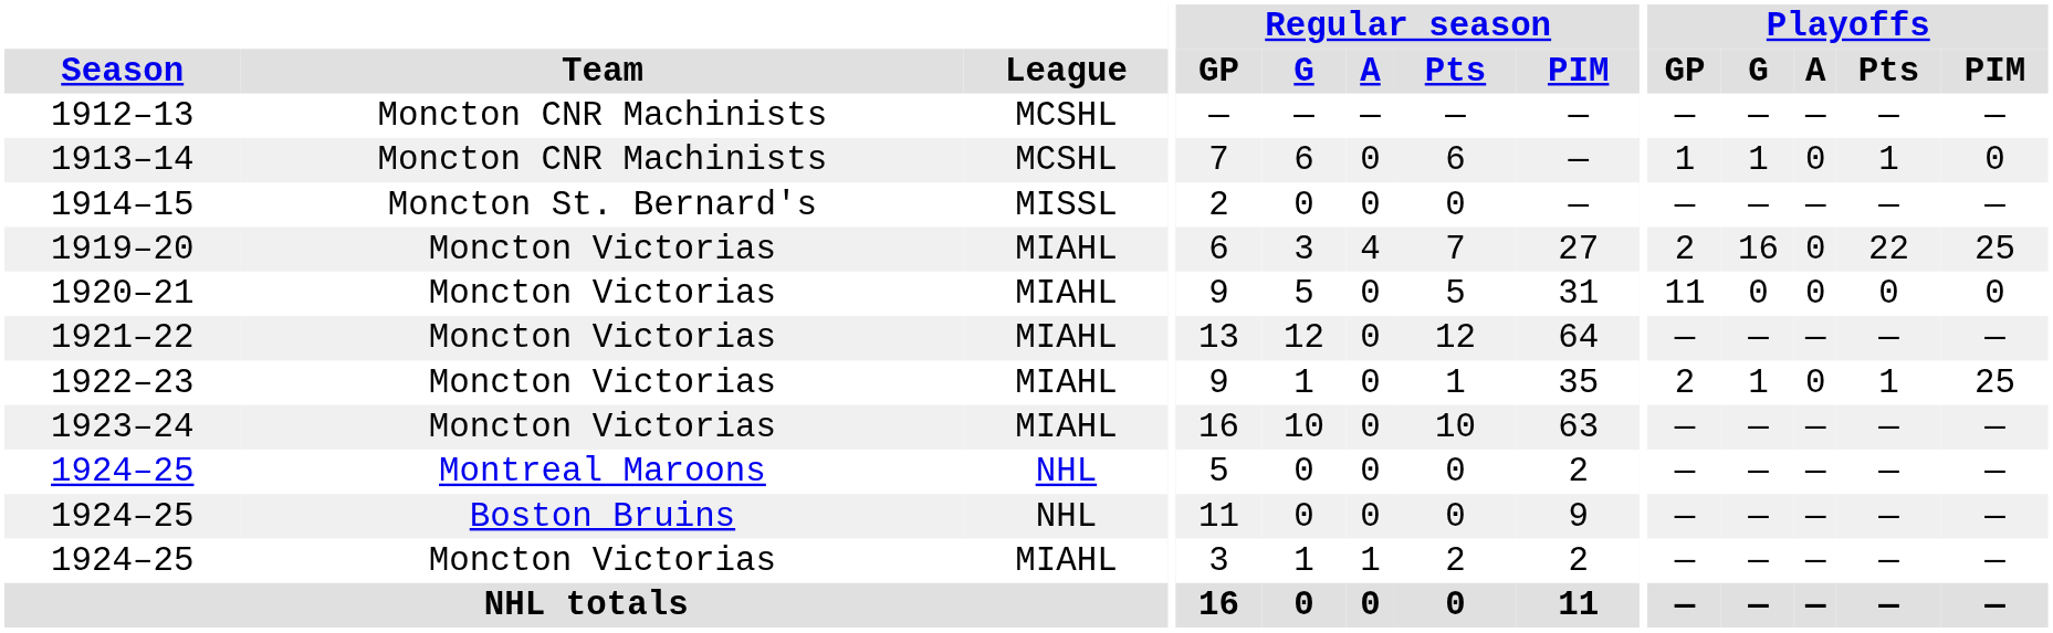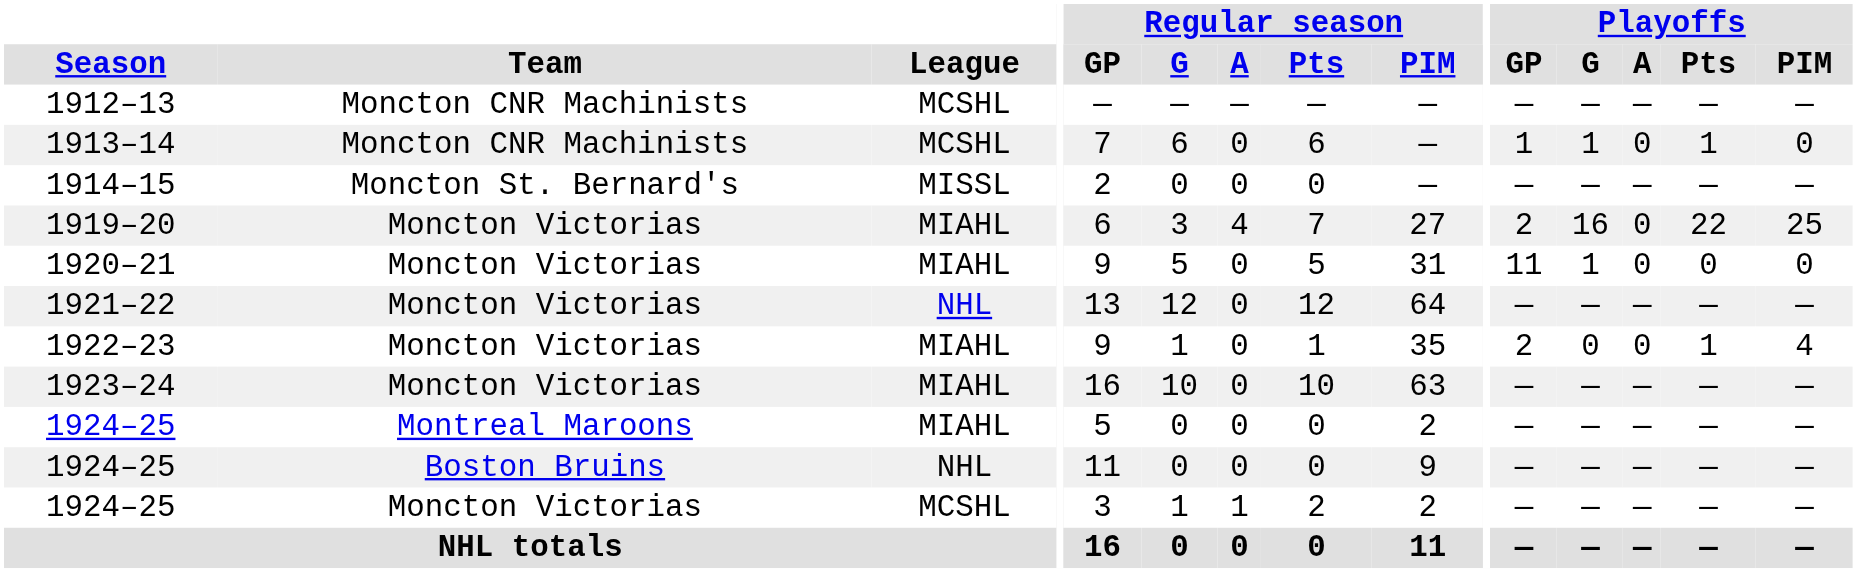1920–21 | Playoffs / G: 0 -> 1
1921–22 | League: MIAHL -> NHL
1922–23 | Playoffs / G: 1 -> 0
1922–23 | Playoffs / PIM: 25 -> 4
1924–25 / Montreal Maroons | League: NHL -> MIAHL
1924–25 / Moncton Victorias | League: MIAHL -> MCSHL
